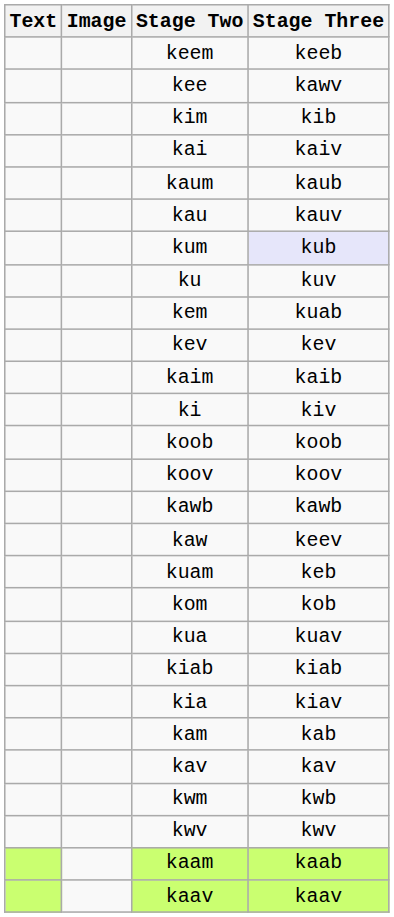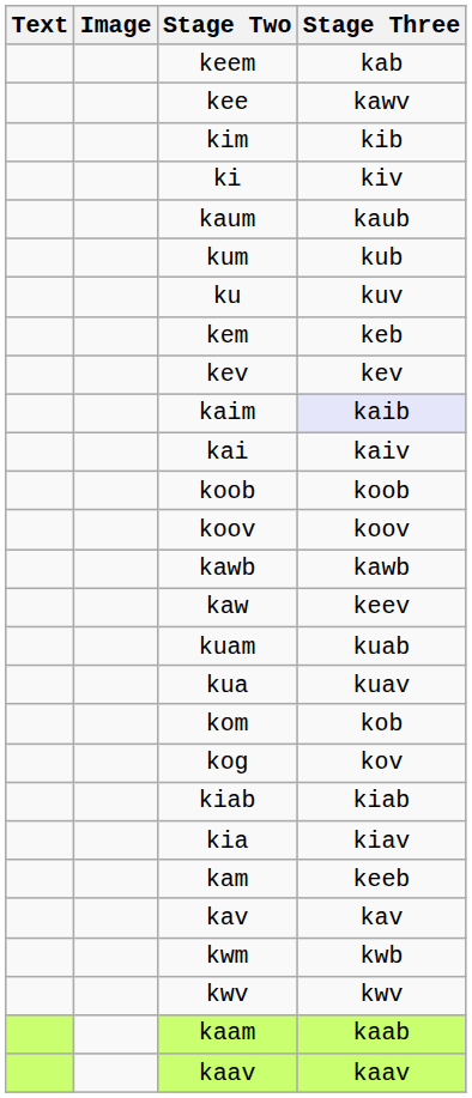keem | Stage Three: keeb -> kab
rows swapped: ki <-> kai
- row: kau | kauv
kum | Stage Three: lavender background -> no background
kem | Stage Three: kuab -> keb
kaim | Stage Three: no background -> lavender background
kuam | Stage Three: keb -> kuab
rows swapped: kua <-> kom
+ row: kog | kov
kam | Stage Three: kab -> keeb
